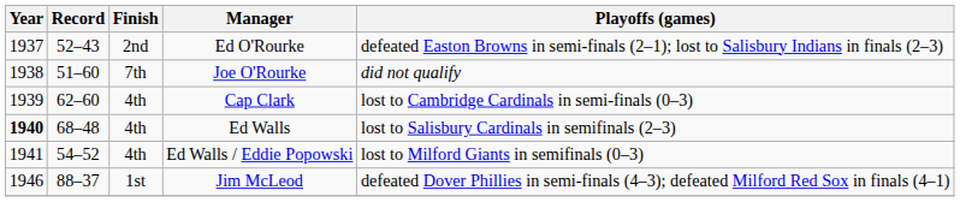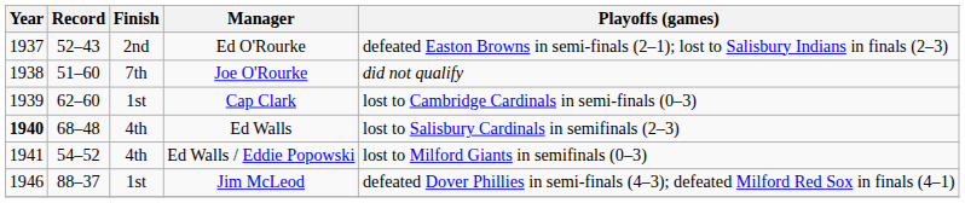Cap Clark | Finish: 4th -> 1st
